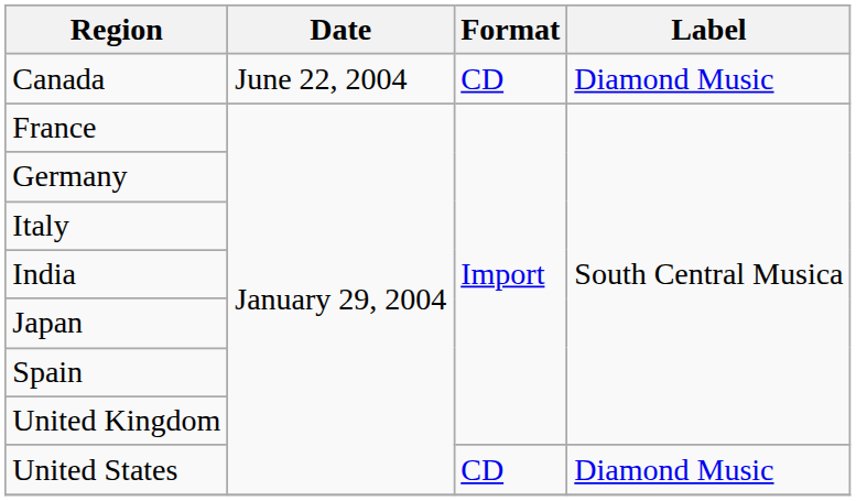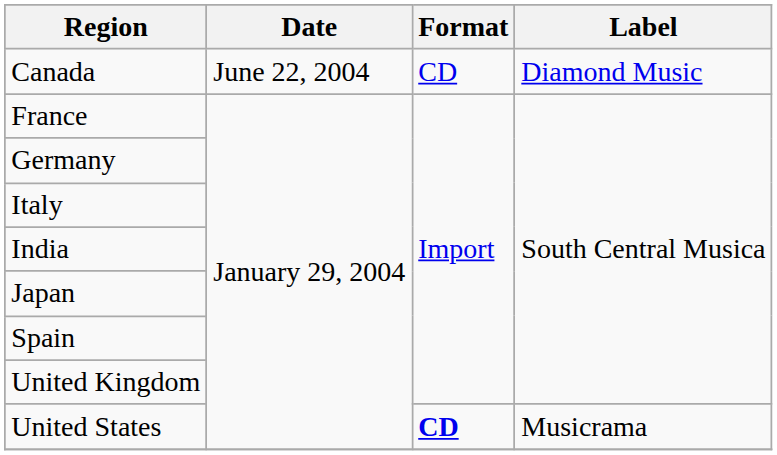United States | Format: normal -> bold
United States | Label: Diamond Music -> Musicrama
